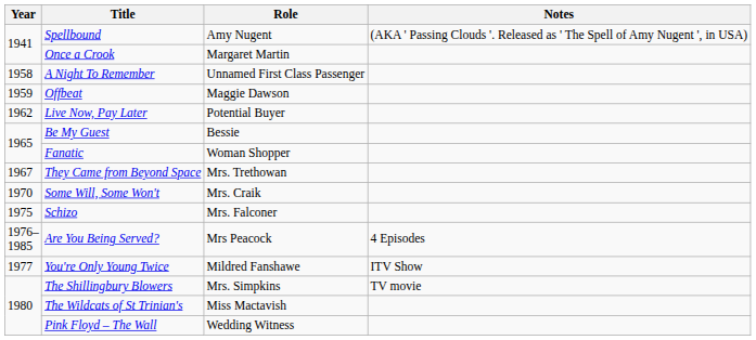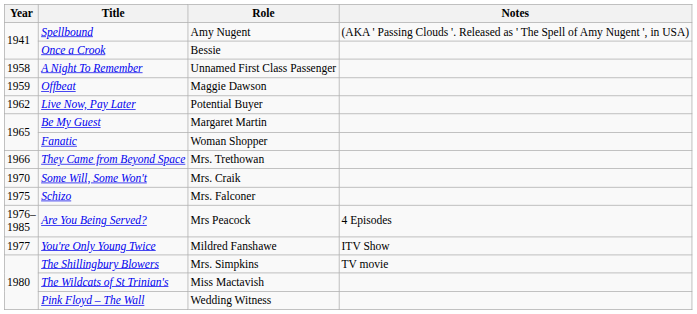Once a Crook | Role: Margaret Martin -> Bessie
Be My Guest | Role: Bessie -> Margaret Martin
They Came from Beyond Space | Year: 1967 -> 1966
